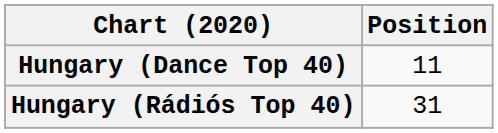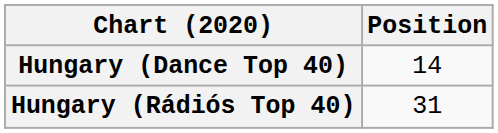Hungary (Dance Top 40) | Position: 11 -> 14
